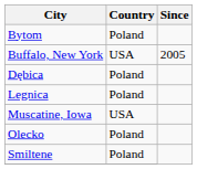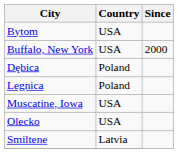Bytom | Country: Poland -> USA
Buffalo, New York | Since: 2005 -> 2000
Olecko | Country: Poland -> USA
Smiltene | Country: Poland -> Latvia
